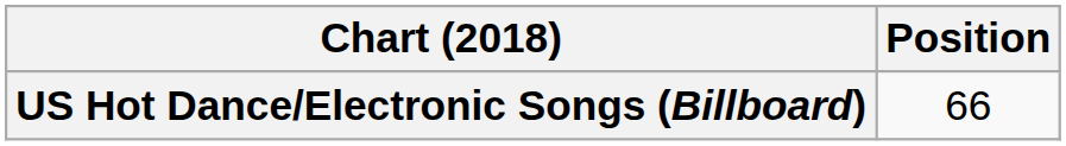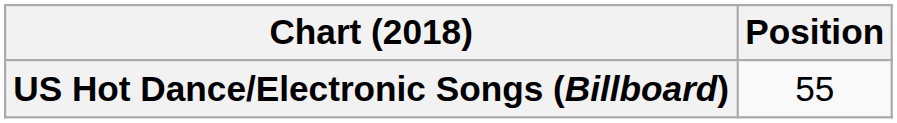US Hot Dance/Electronic Songs (Billboard) | Position: 66 -> 55
